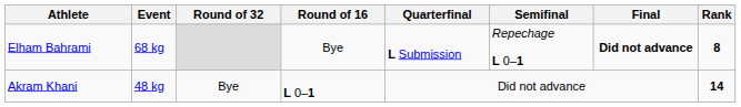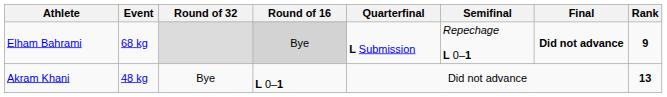Elham Bahrami | Round of 16: no background -> lightgrey background
Elham Bahrami | Rank: 8 -> 9
Akram Khani | Rank: 14 -> 13
